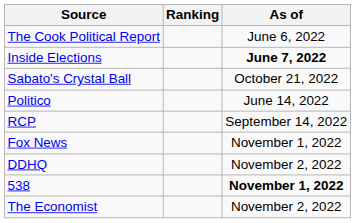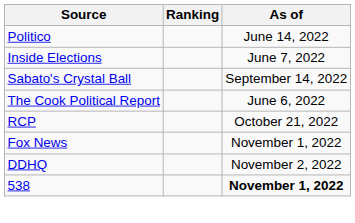rows swapped: The Cook Political Report <-> Politico
Inside Elections | As of: bold -> normal
Sabato's Crystal Ball | As of: October 21, 2022 -> September 14, 2022
RCP | As of: September 14, 2022 -> October 21, 2022
- row: The Economist | November 2, 2022
